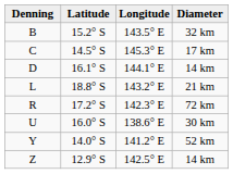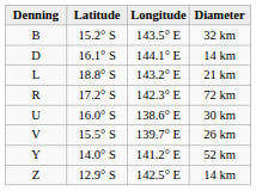- row: C | 14.5° S | 145.3° E | 17 km
+ row: V | 15.5° S | 139.7° E | 26 km
